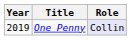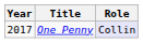One Penny | Year: 2019 -> 2017
